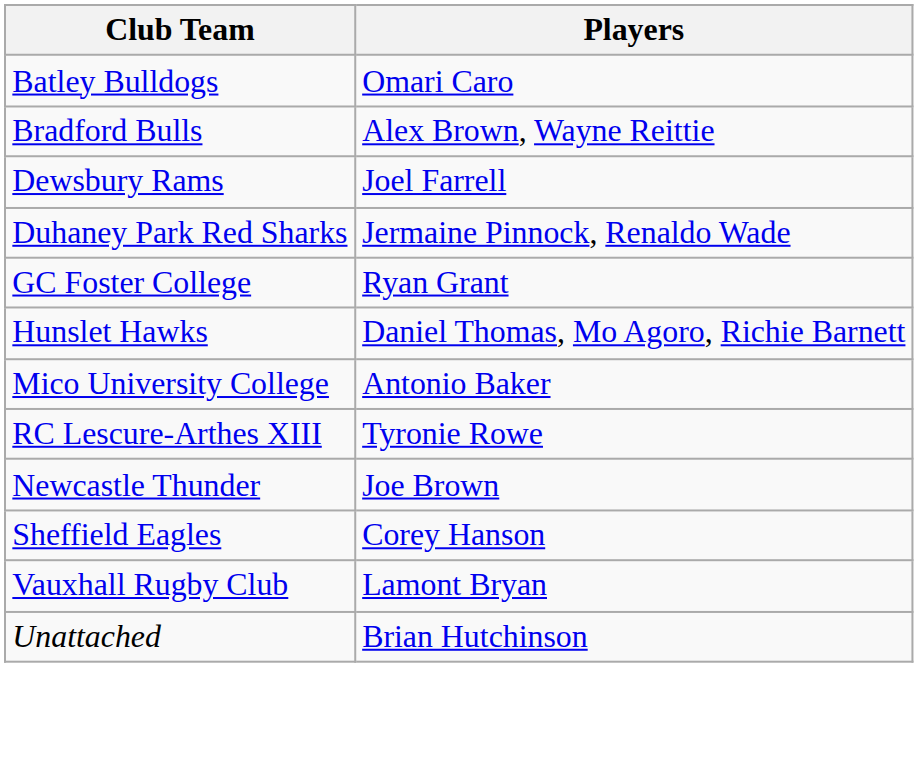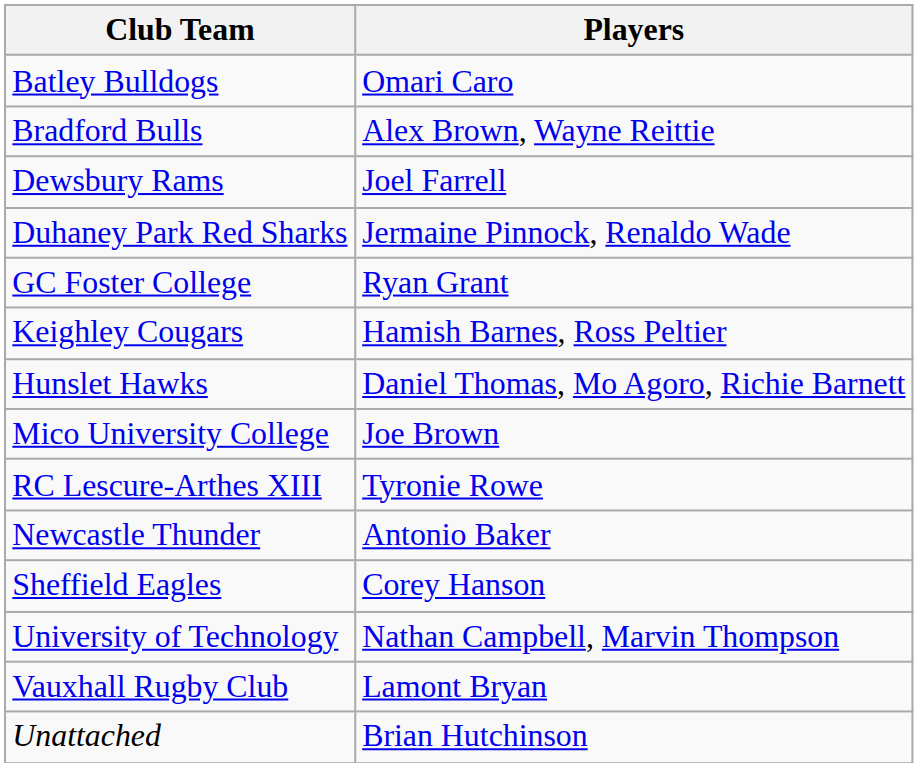+ row: Keighley Cougars | Hamish Barnes, Ross Peltier
Mico University College | Players: Antonio Baker -> Joe Brown
Newcastle Thunder | Players: Joe Brown -> Antonio Baker
+ row: University of Technology | Nathan Campbell, Marvin Thompson
